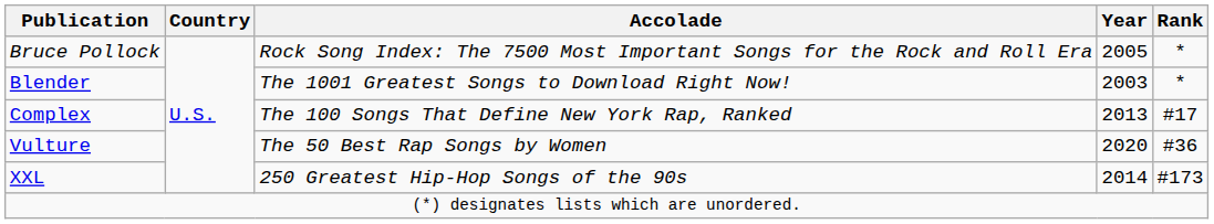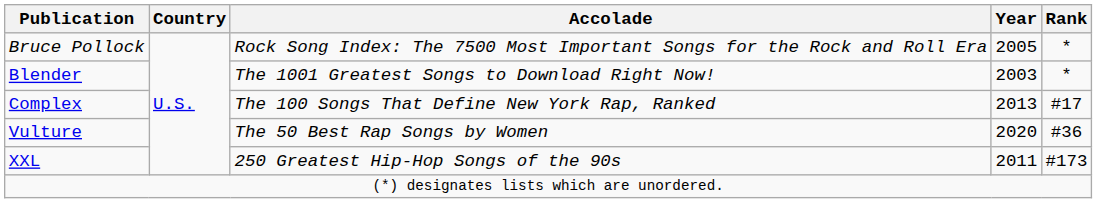XXL | Year: 2014 -> 2011
